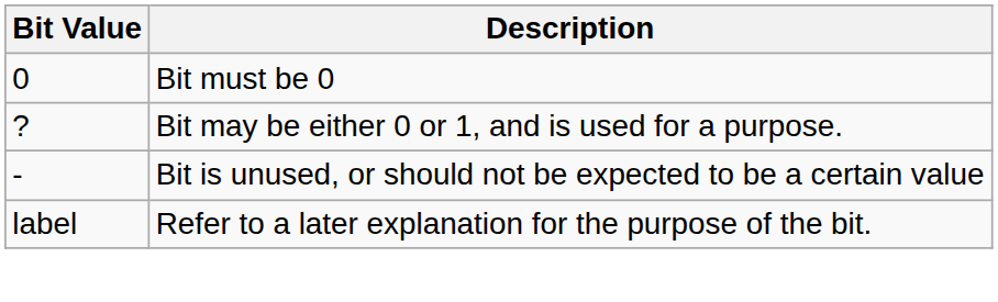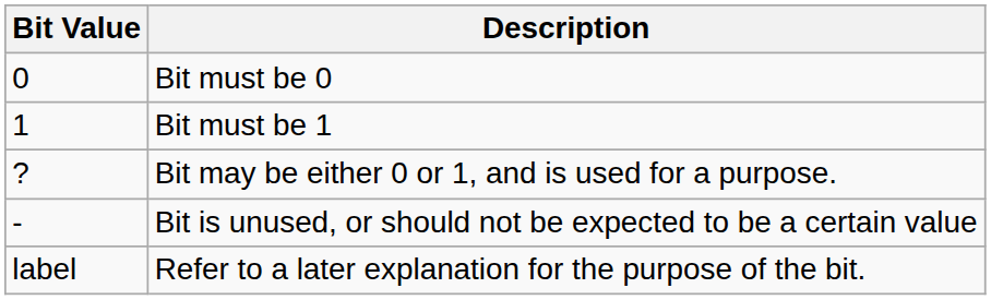+ row: 1 | Bit must be 1
